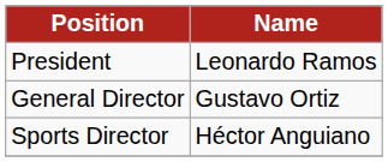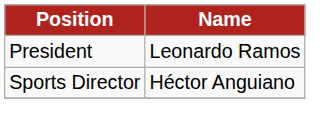- row: General Director | Gustavo Ortiz
